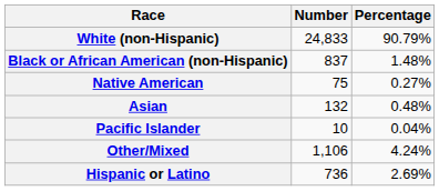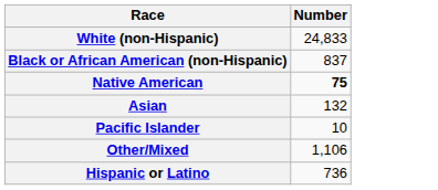- column: Percentage | 90.79% | 1.48% | 0.27% | 0.48% | 0.04% | 4.24% | 2.69%
Native American | Number: normal -> bold
